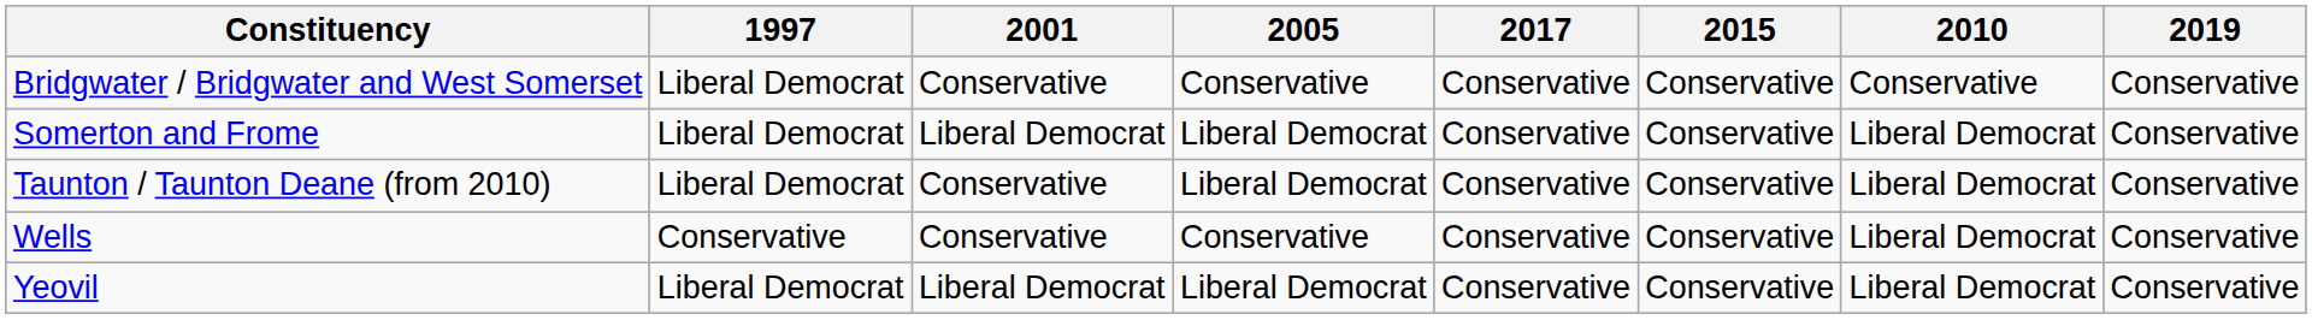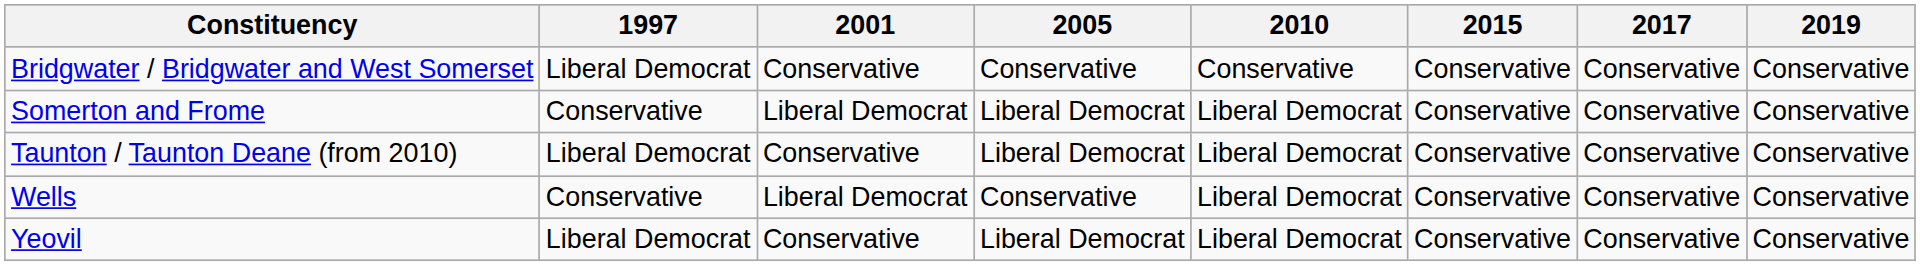columns swapped: 2010 <-> 2017
Somerton and Frome | 1997: Liberal Democrat -> Conservative
Wells | 2001: Conservative -> Liberal Democrat
Yeovil | 2001: Liberal Democrat -> Conservative
